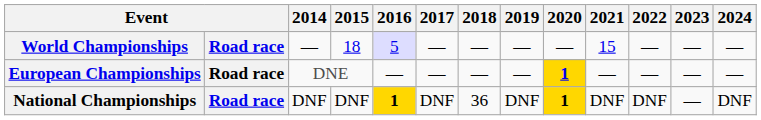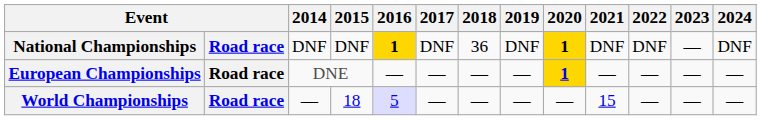rows swapped: World Championships <-> National Championships
